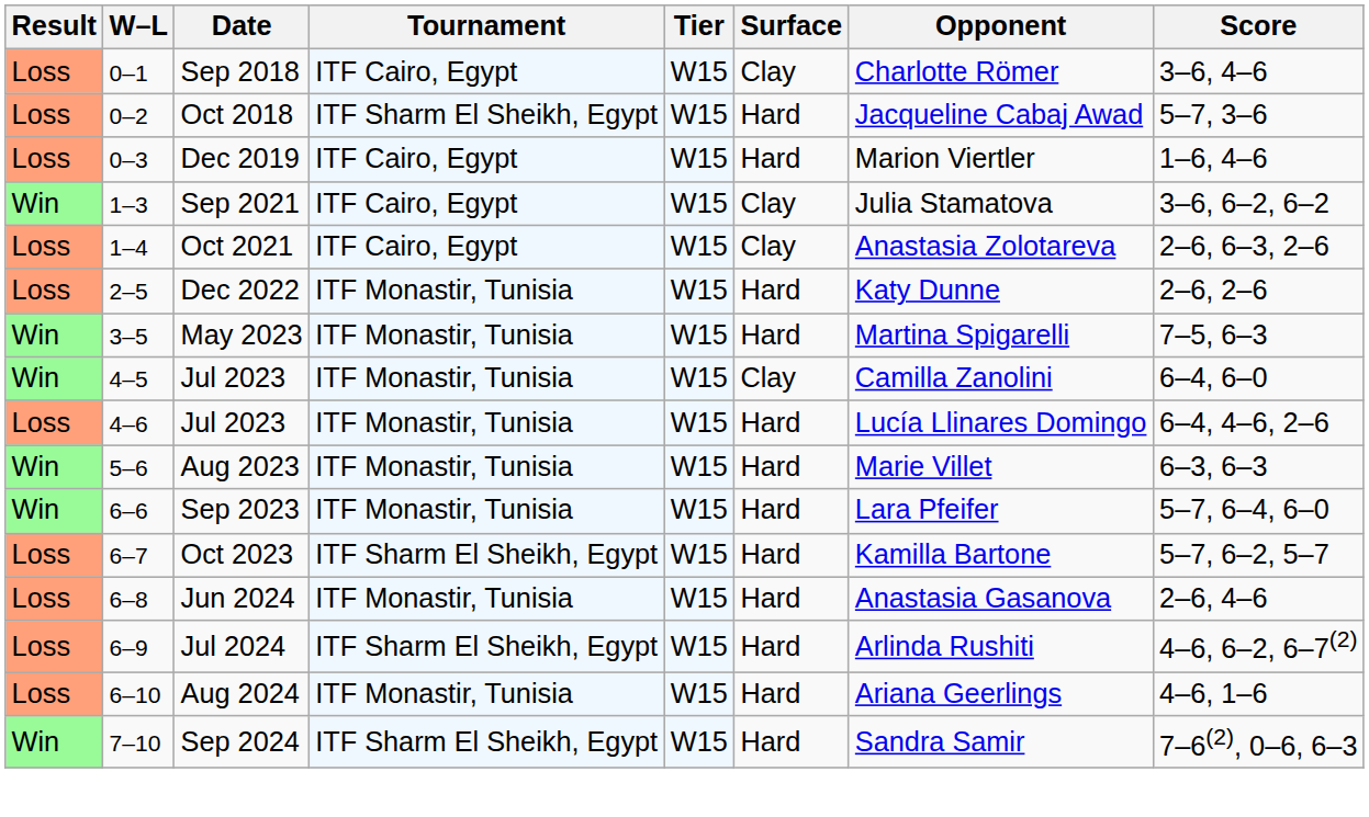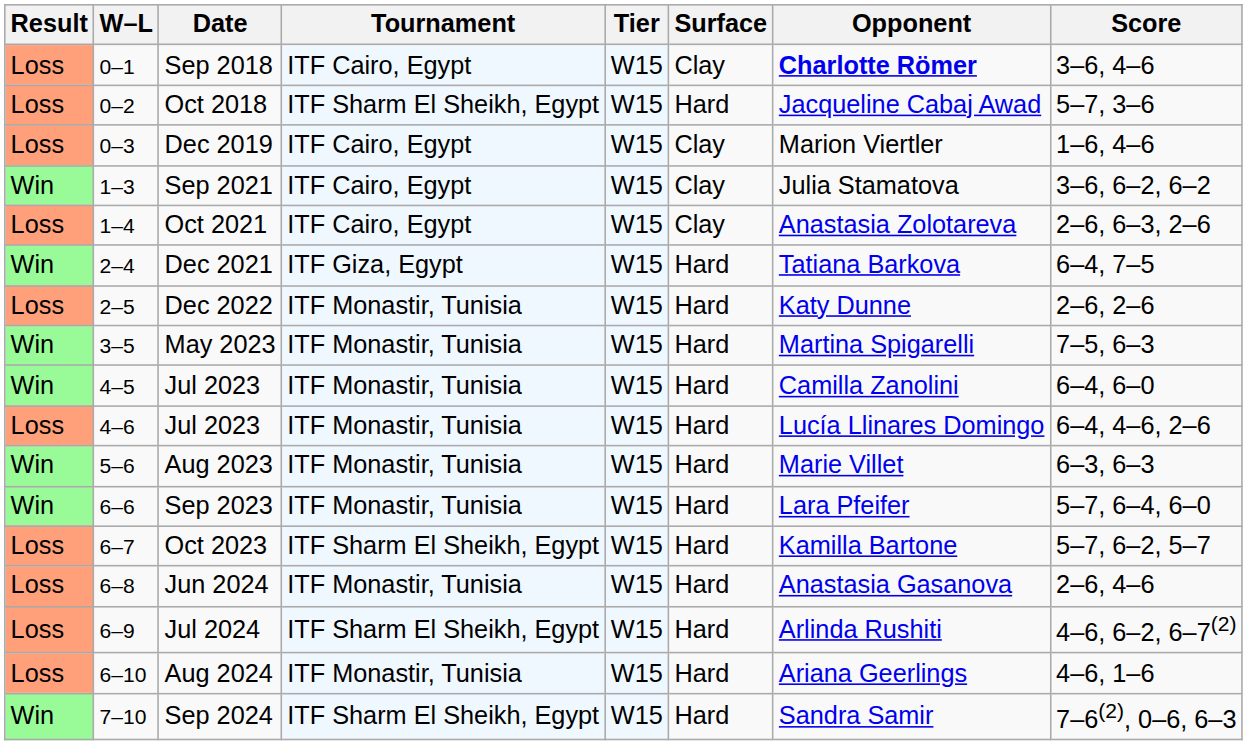Sep 2018 | Opponent: normal -> bold
Dec 2019 | Surface: Hard -> Clay
+ row: Win | 2–4 | Dec 2021 | ITF Giza, Egypt | W15 | Hard | Tatiana Barkova | 6–4, 7–5
4–5 / Jul 2023 | Surface: Clay -> Hard
